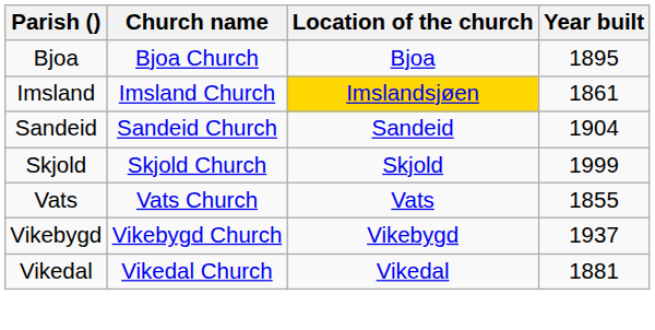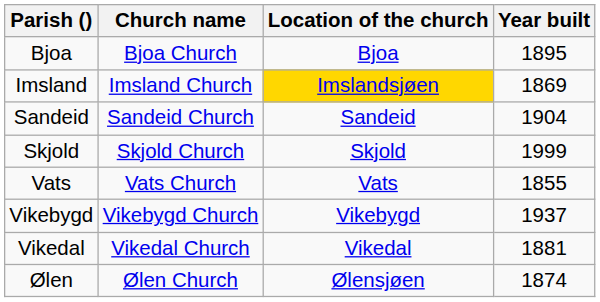Imsland | Year built: 1861 -> 1869
+ row: Ølen | Ølen Church | Ølensjøen | 1874
